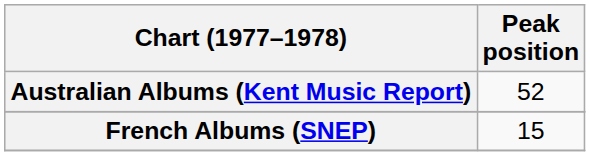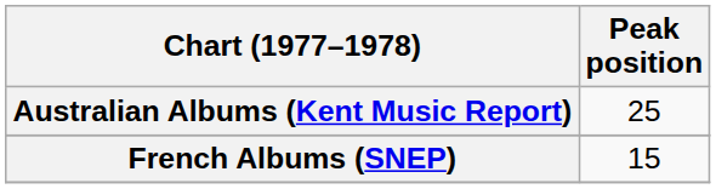Australian Albums (Kent Music Report) | Peak position: 52 -> 25
